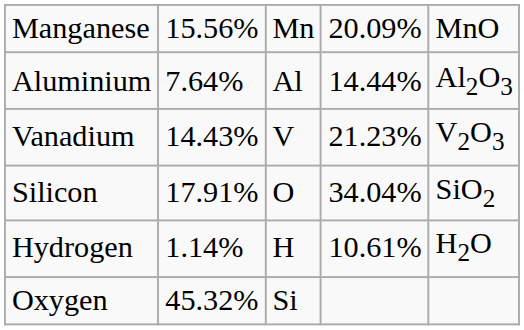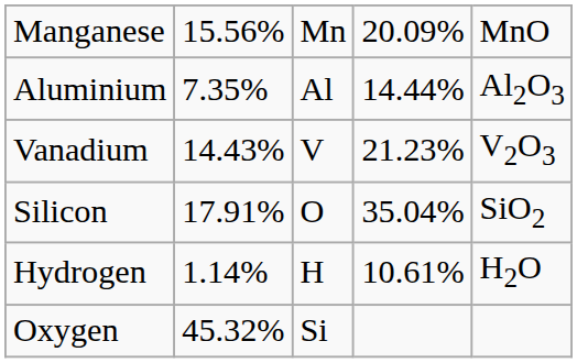Aluminium | column 2: 7.64% -> 7.35%
Silicon | column 4: 34.04% -> 35.04%
